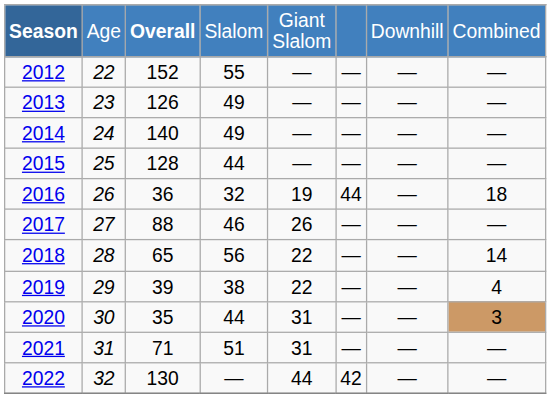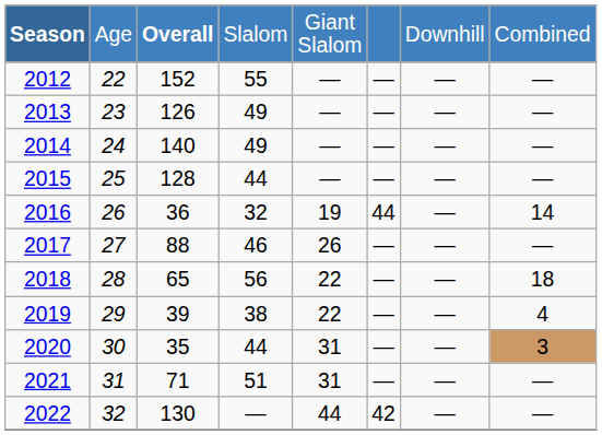2016 | column 8: 18 -> 14
2018 | column 8: 14 -> 18
